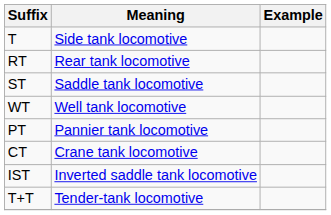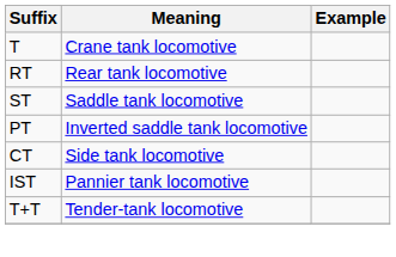T | Meaning: Side tank locomotive -> Crane tank locomotive
- row: WT | Well tank locomotive
PT | Meaning: Pannier tank locomotive -> Inverted saddle tank locomotive
CT | Meaning: Crane tank locomotive -> Side tank locomotive
IST | Meaning: Inverted saddle tank locomotive -> Pannier tank locomotive
